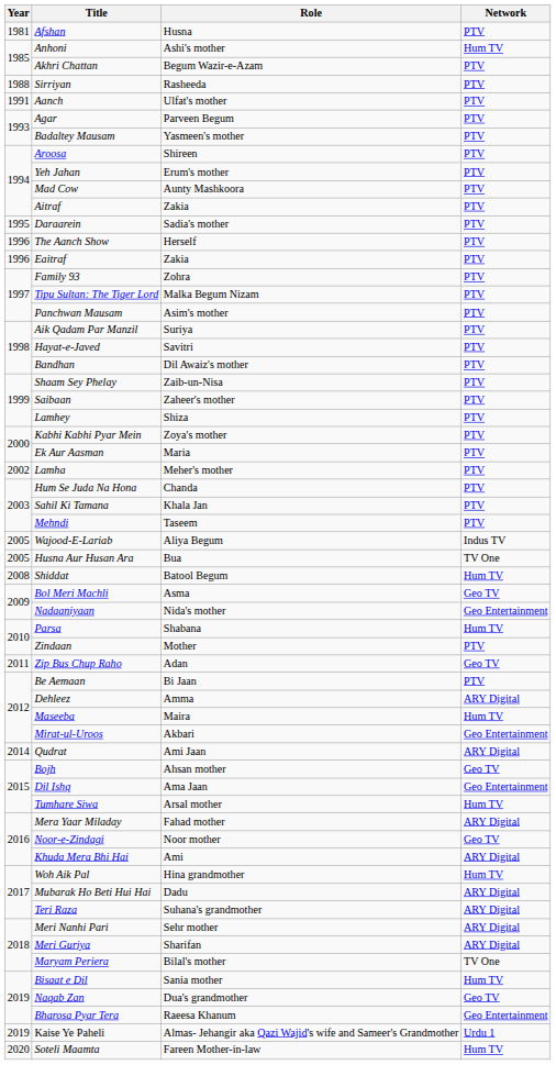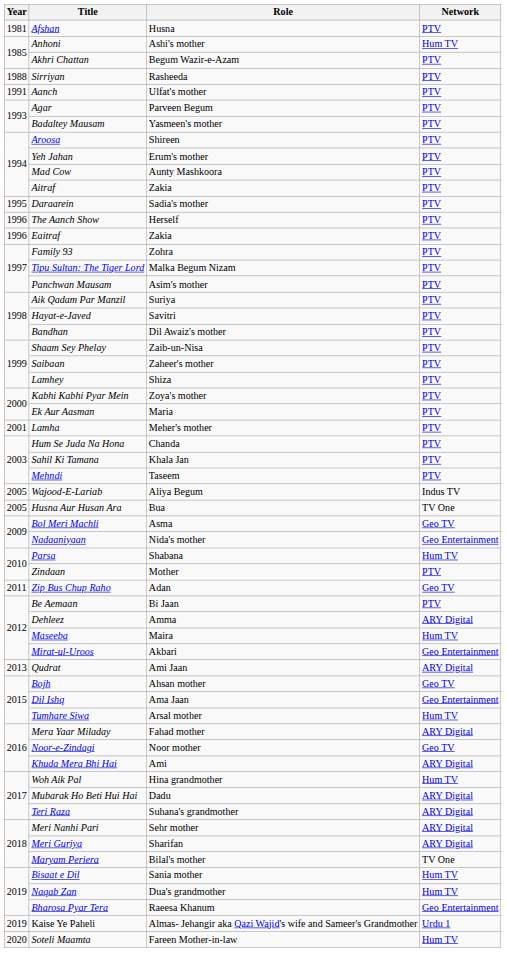Lamha | Year: 2002 -> 2001
- row: 2008 | Shiddat | Batool Begum | Hum TV
Qudrat | Year: 2014 -> 2013
Naqab Zan | Network: Geo TV -> Hum TV
